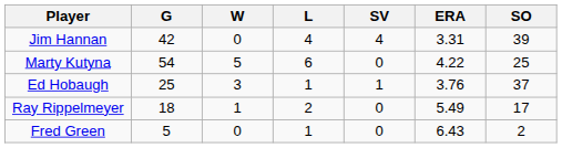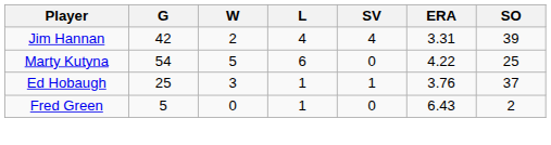Jim Hannan | W: 0 -> 2
- row: Ray Rippelmeyer | 18 | 1 | 2 | 0 | 5.49 | 17
